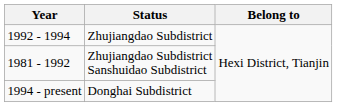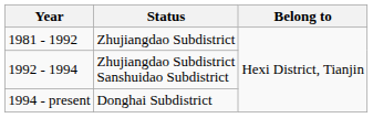Zhujiangdao Subdistrict | Year: 1992 - 1994 -> 1981 - 1992
Zhujiangdao Subdistrict Sanshuidao Subdistrict | Year: 1981 - 1992 -> 1992 - 1994
